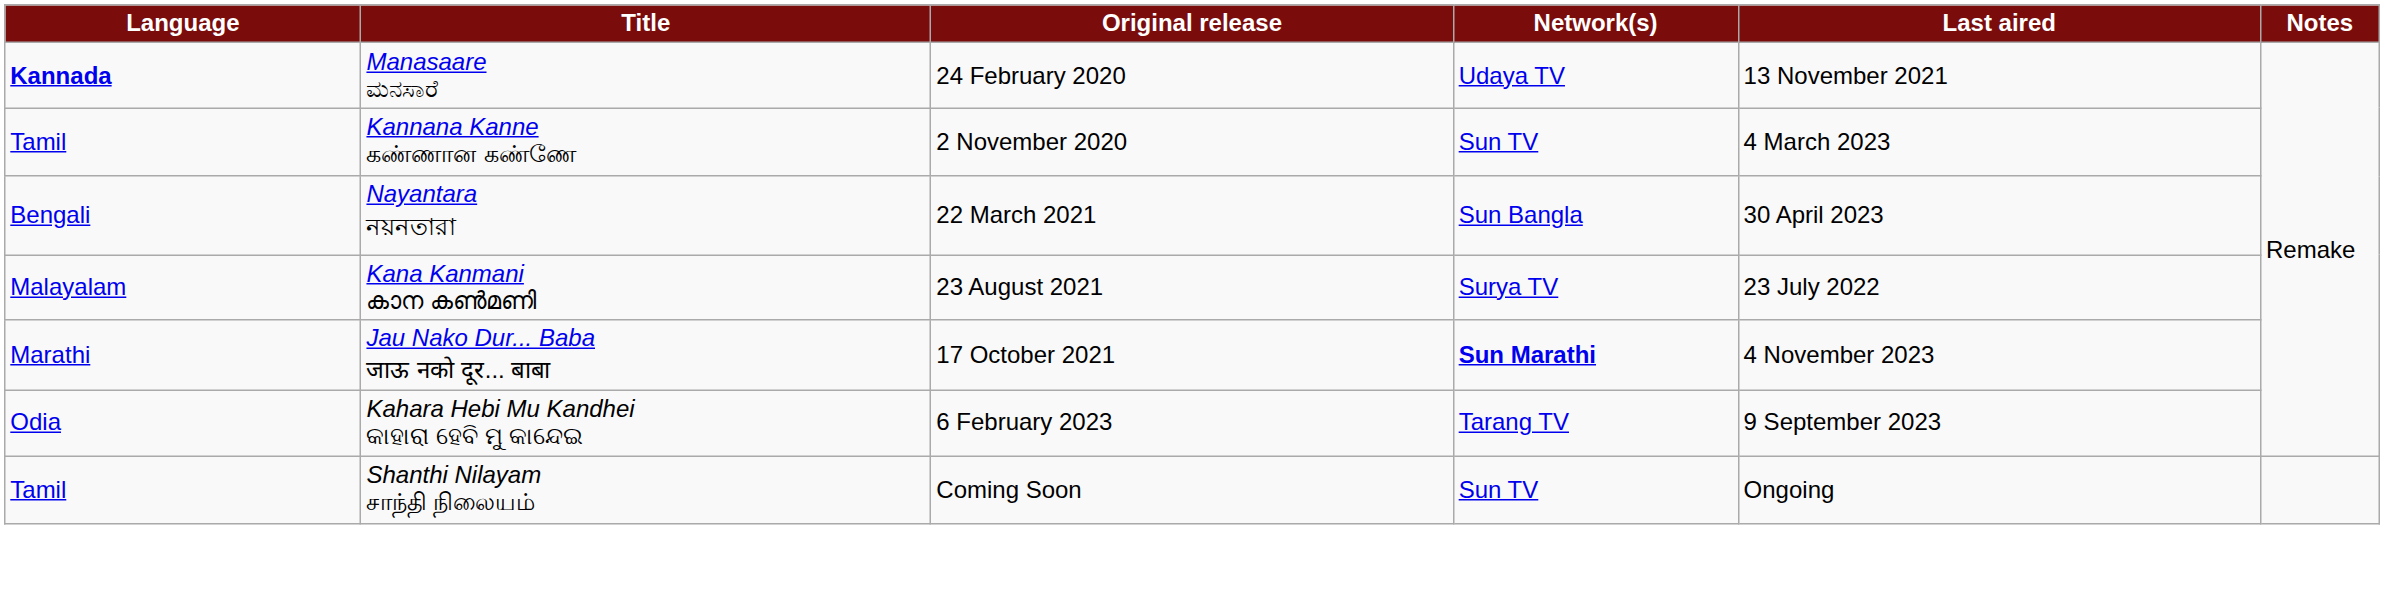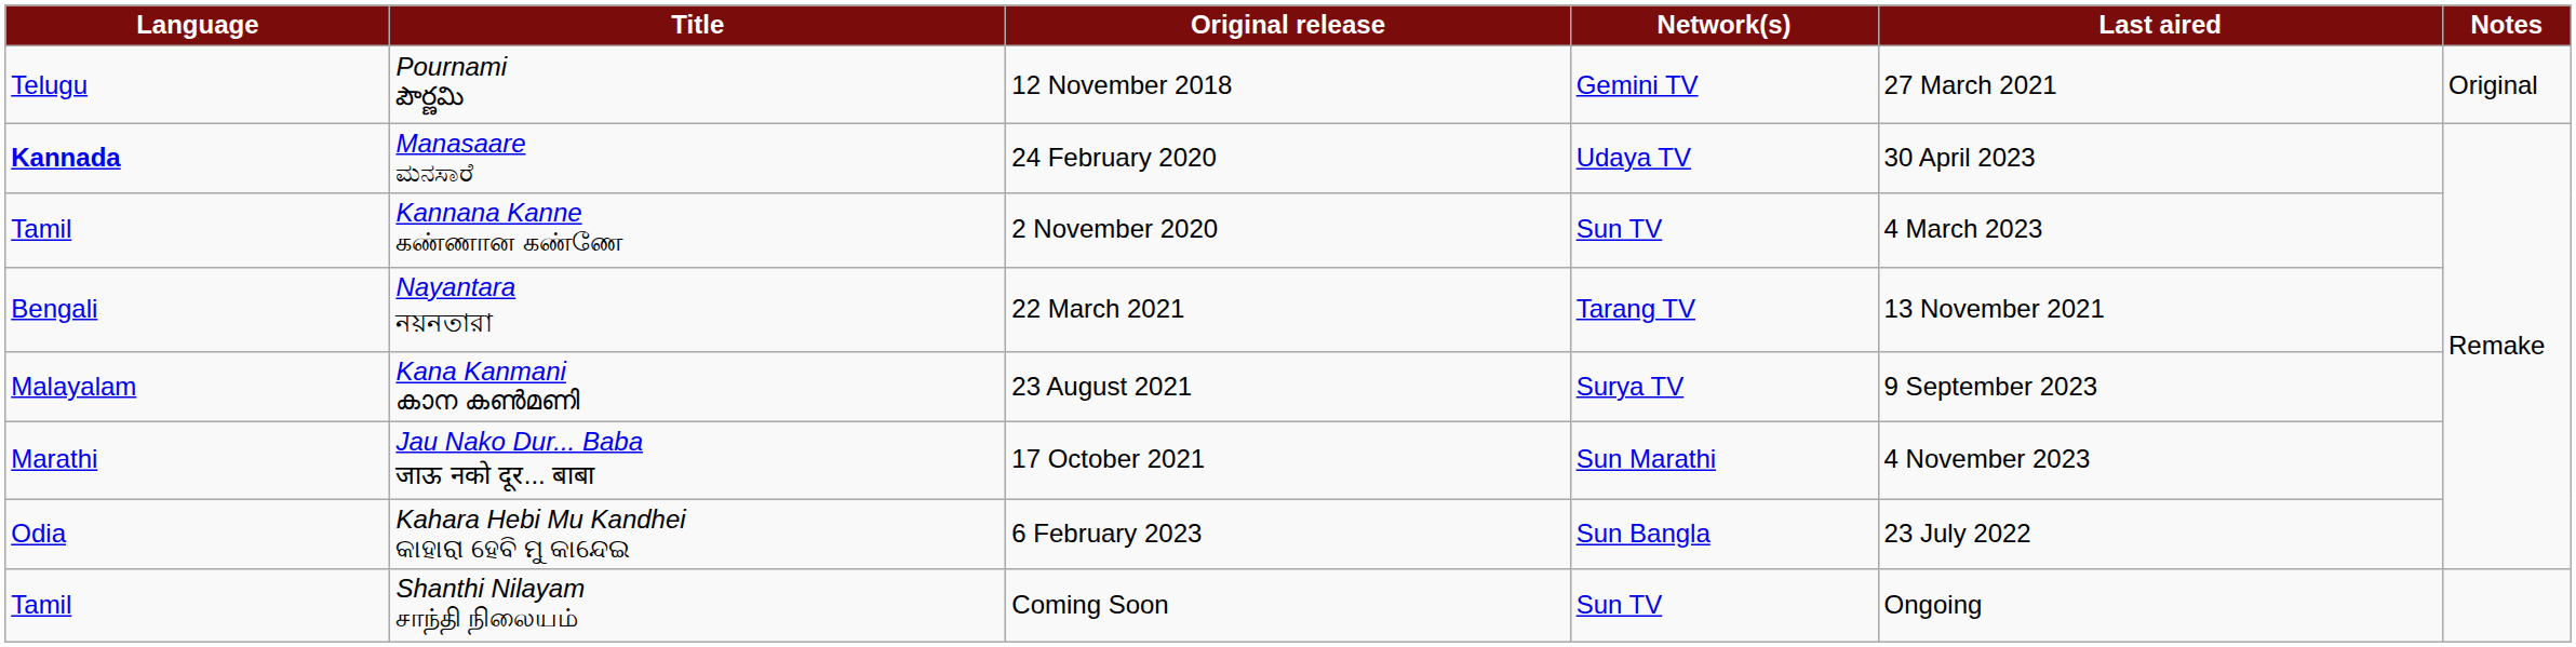+ row: Telugu | Pournami పౌర్ణమి | 12 November 2018 | Gemini TV | 27 March 2021 | Original
Manasaare ಮನಸಾರೆ | Last aired: 13 November 2021 -> 30 April 2023
Nayantara নয়নতারা | Network(s): Sun Bangla -> Tarang TV
Nayantara নয়নতারা | Last aired: 30 April 2023 -> 13 November 2021
Kana Kanmani കാന കൺമണി | Last aired: 23 July 2022 -> 9 September 2023
Jau Nako Dur... Baba जाऊ नको दूर... बाबा | Network(s): bold -> normal
Kahara Hebi Mu Kandhei କାହାରା ହେବି ମୁ କାନ୍ଦେଇ | Network(s): Tarang TV -> Sun Bangla
Kahara Hebi Mu Kandhei କାହାରା ହେବି ମୁ କାନ୍ଦେଇ | Last aired: 9 September 2023 -> 23 July 2022
